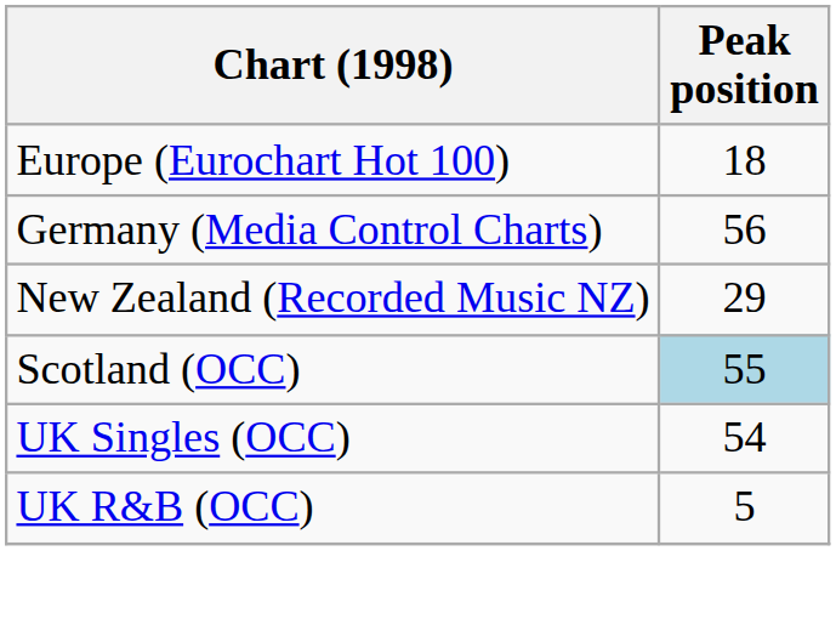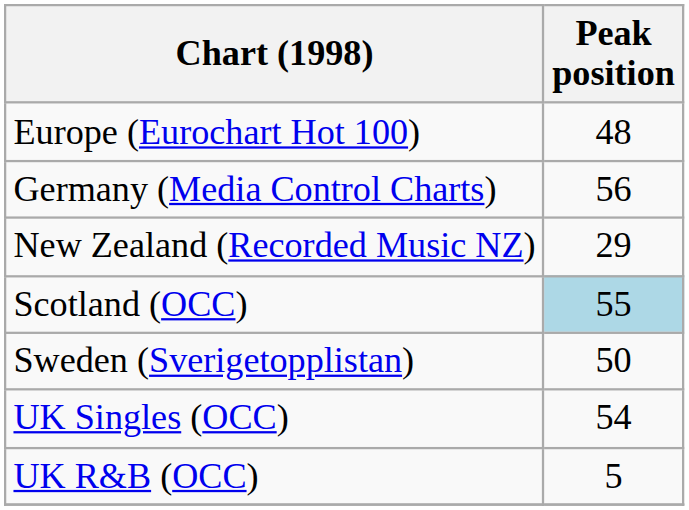Europe (Eurochart Hot 100) | Peak position: 18 -> 48
+ row: Sweden (Sverigetopplistan) | 50
